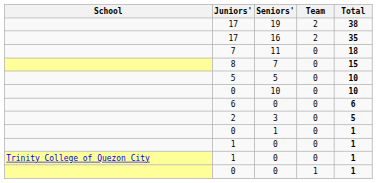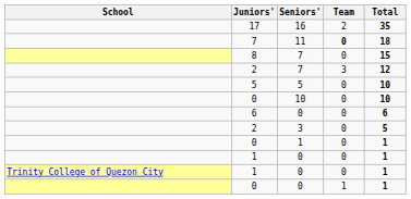- row: 17 | 19 | 2 | 38
11 | Team: normal -> bold
+ row: 2 | 7 | 3 | 12
